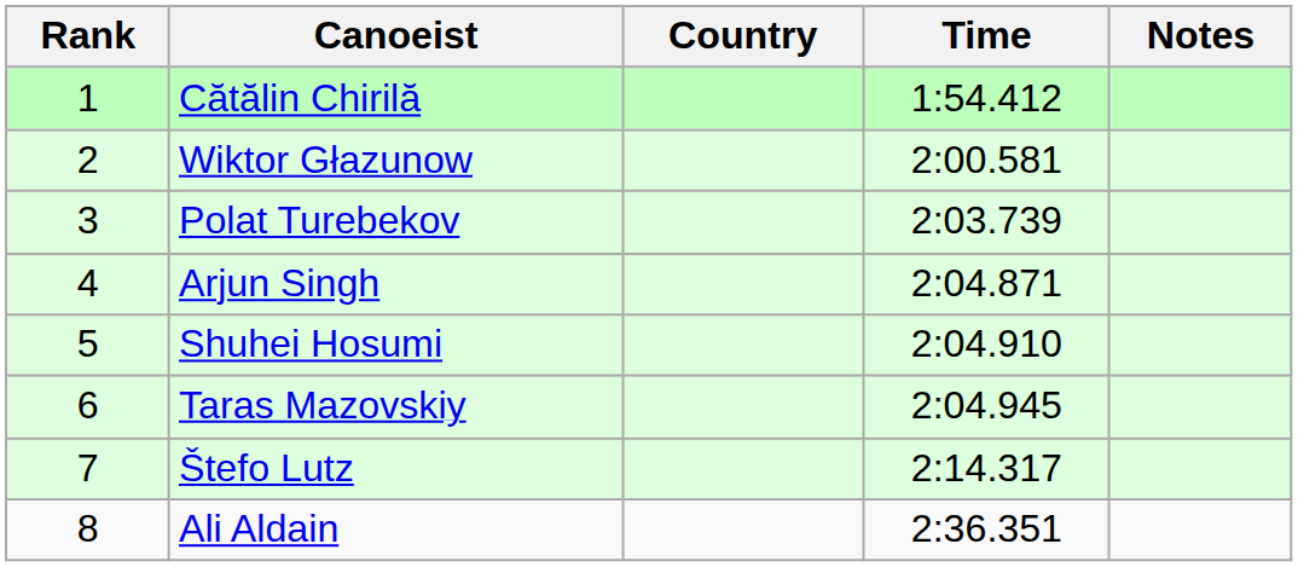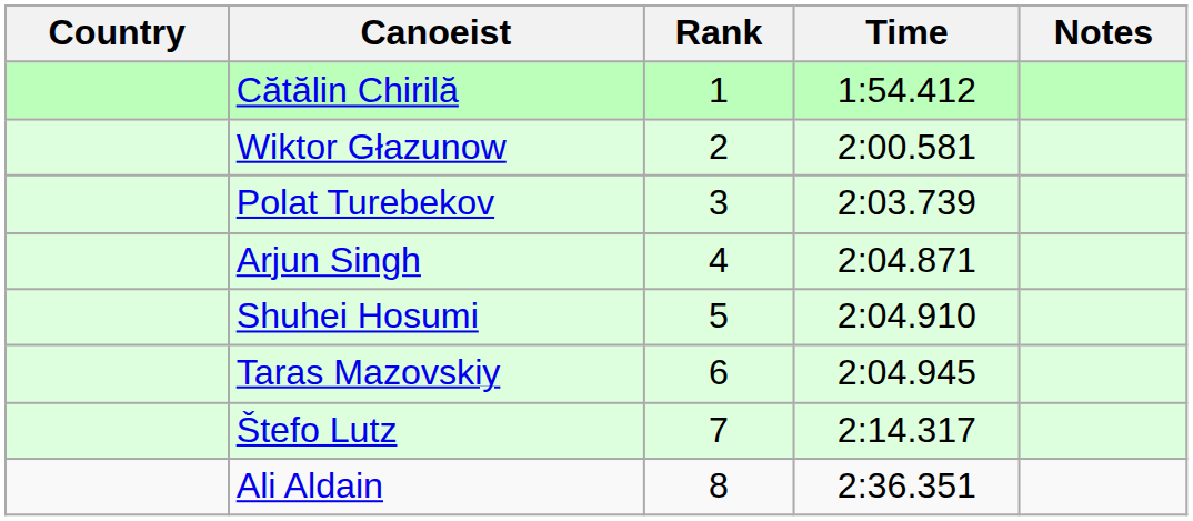columns swapped: Rank <-> Country
